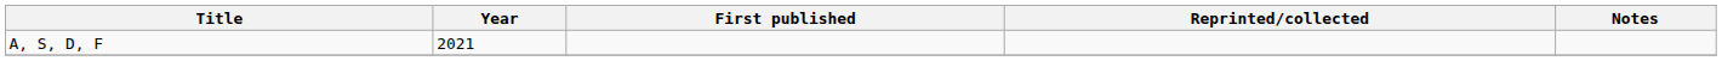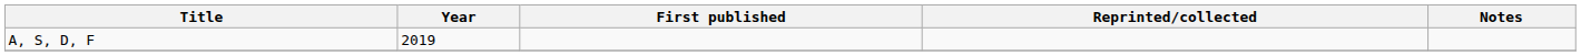A, S, D, F | Year: 2021 -> 2019
